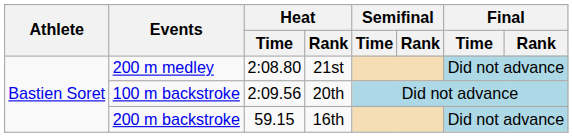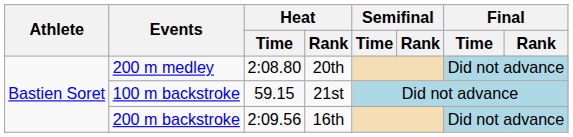200 m medley | Heat / Rank: 21st -> 20th
100 m backstroke | Heat / Time: 2:09.56 -> 59.15
100 m backstroke | Heat / Rank: 20th -> 21st
200 m backstroke | Heat / Time: 59.15 -> 2:09.56
